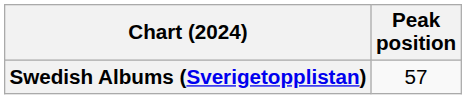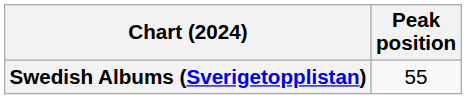Swedish Albums (Sverigetopplistan) | Peak position: 57 -> 55
